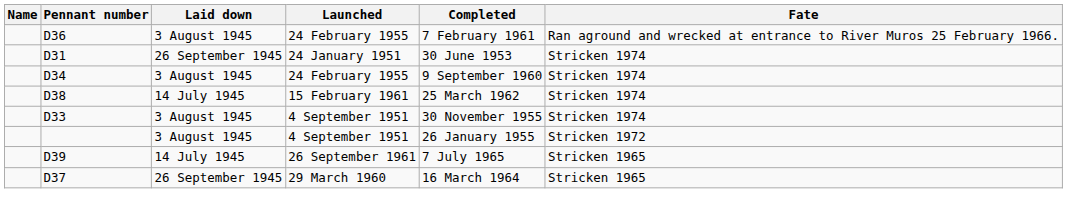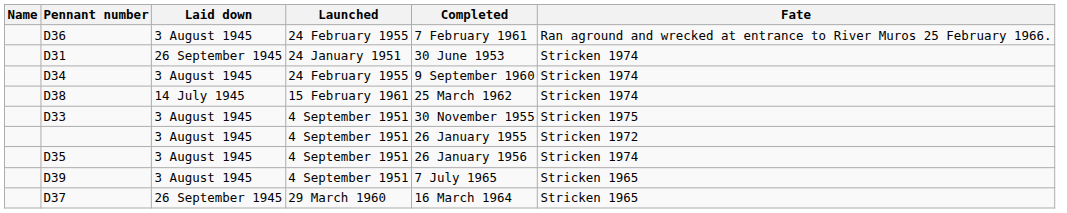D33 | Fate: Stricken 1974 -> Stricken 1975
+ row: D35 | 3 August 1945 | 4 September 1951 | 26 January 1956 | Stricken 1974
D39 | Laid down: 14 July 1945 -> 3 August 1945
D39 | Launched: 26 September 1961 -> 4 September 1951
